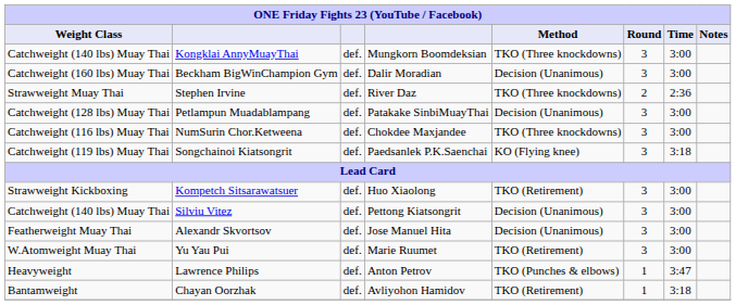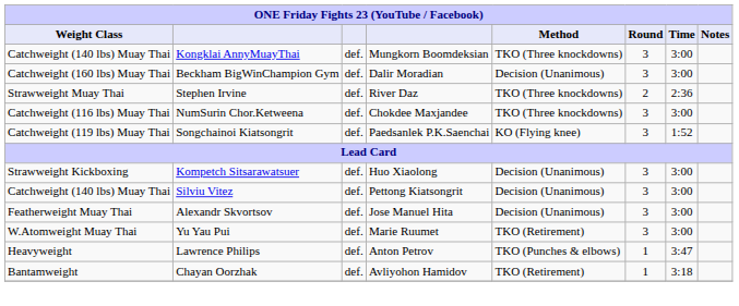- row: Catchweight (128 lbs) Muay Thai | Petlampun Muadablampang | def. | Patakake SinbiMuayThai | Decision (Unanimous) | 3 | 3:00
Songchainoi Kiatsongrit | Time: 3:18 -> 1:52
Kompetch Sitsarawatsuer | Method: TKO (Retirement) -> Decision (Unanimous)
